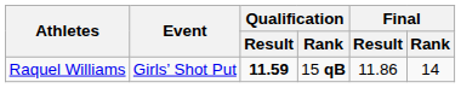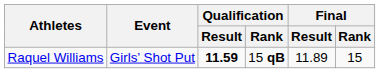Raquel Williams | Final / Result: 11.86 -> 11.89
Raquel Williams | Final / Rank: 14 -> 15
